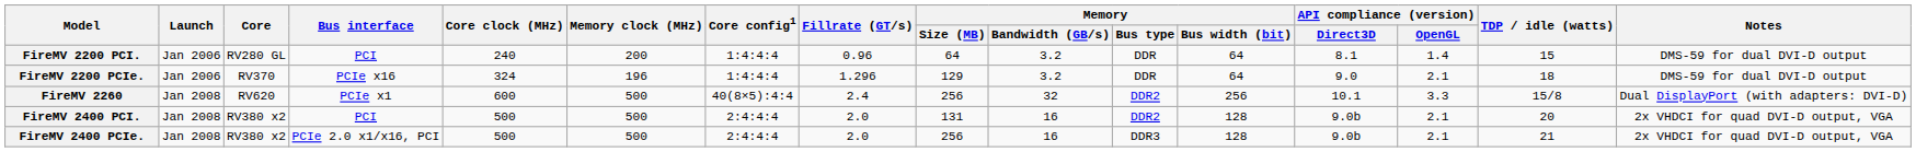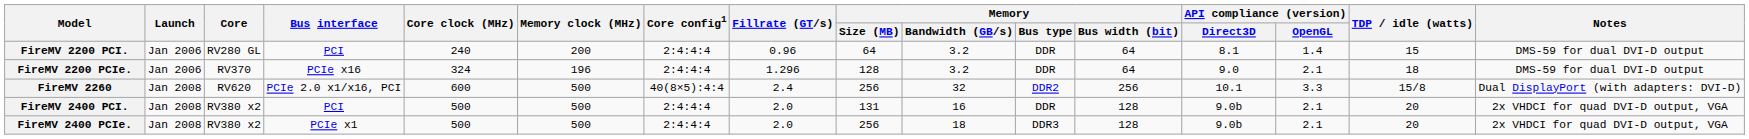FireMV 2200 PCI. | Core config1: 1:4:4:4 -> 2:4:4:4
FireMV 2200 PCIe. | Core config1: 1:4:4:4 -> 2:4:4:4
FireMV 2200 PCIe. | Memory / Size (MB): 129 -> 128
FireMV 2260 | Bus interface: PCIe x1 -> PCIe 2.0 x1/x16, PCI
FireMV 2400 PCI. | Memory / Bus type: DDR2 -> DDR
FireMV 2400 PCIe. | Bus interface: PCIe 2.0 x1/x16, PCI -> PCIe x1
FireMV 2400 PCIe. | Memory / Bandwidth (GB/s): 16 -> 18
FireMV 2400 PCIe. | TDP / idle (watts): 21 -> 20
